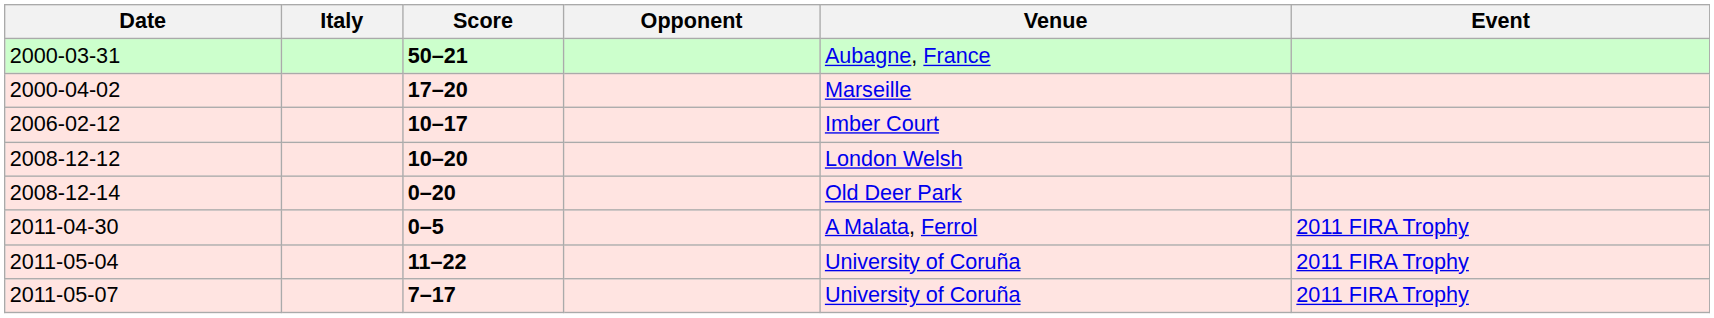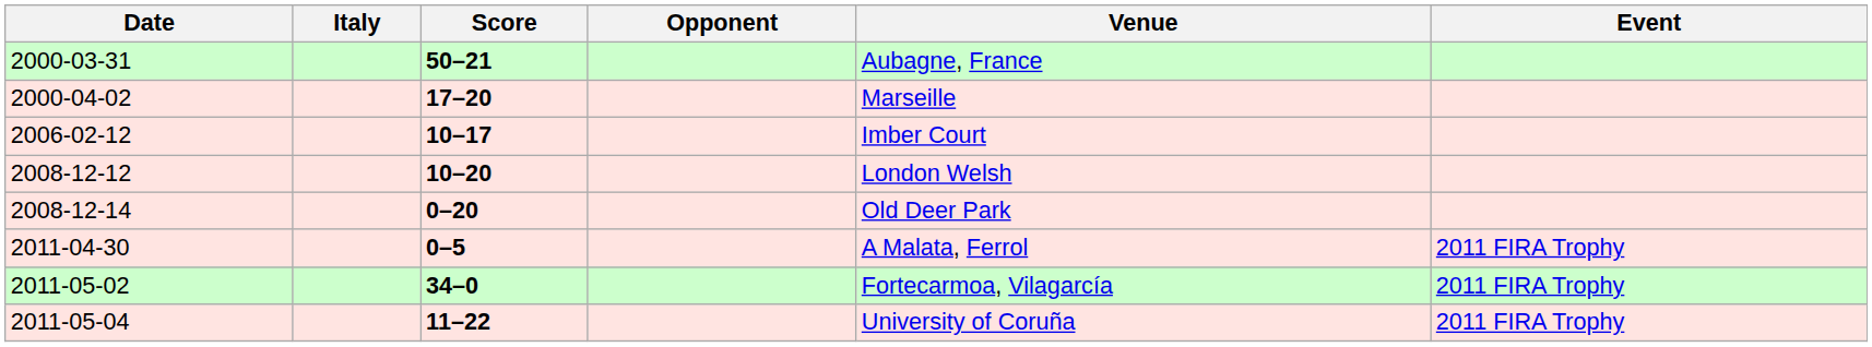+ row: 2011-05-02 | 34–0 | Fortecarmoa, Vilagarcía | 2011 FIRA Trophy
- row: 2011-05-07 | 7–17 | University of Coruña | 2011 FIRA Trophy
